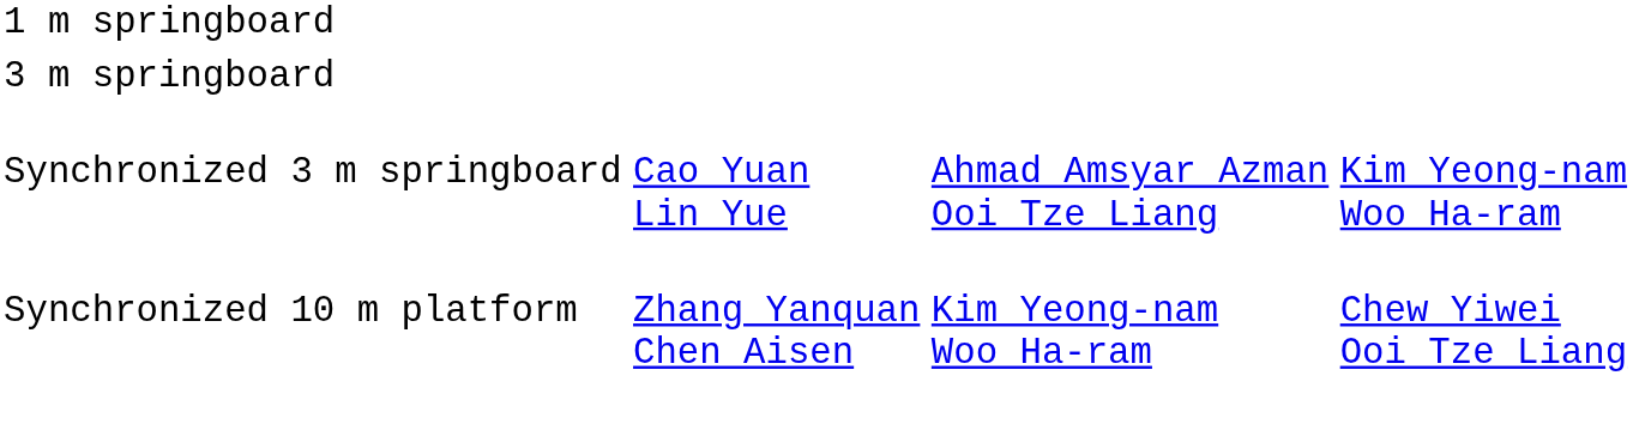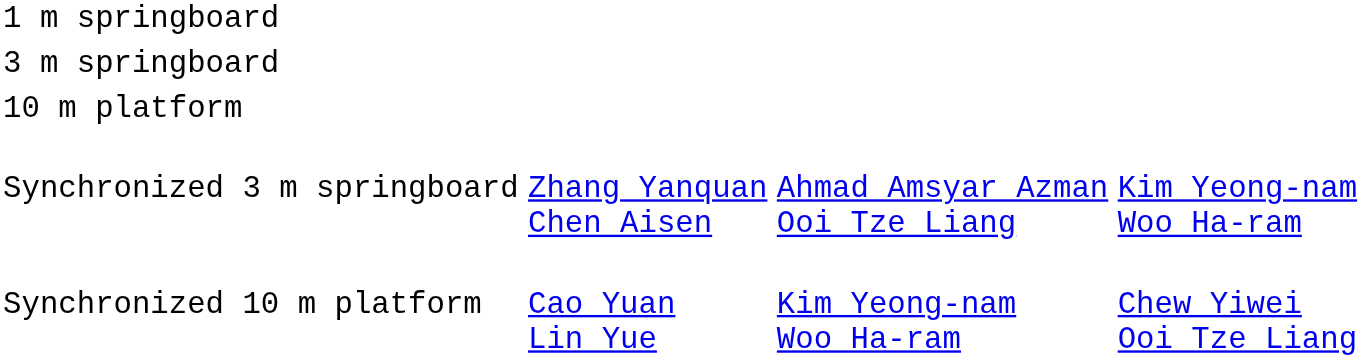+ row: 10 m platform
Synchronized 3 m springboard | column 2: Cao Yuan Lin Yue -> Zhang Yanquan Chen Aisen
Synchronized 10 m platform | column 2: Zhang Yanquan Chen Aisen -> Cao Yuan Lin Yue
